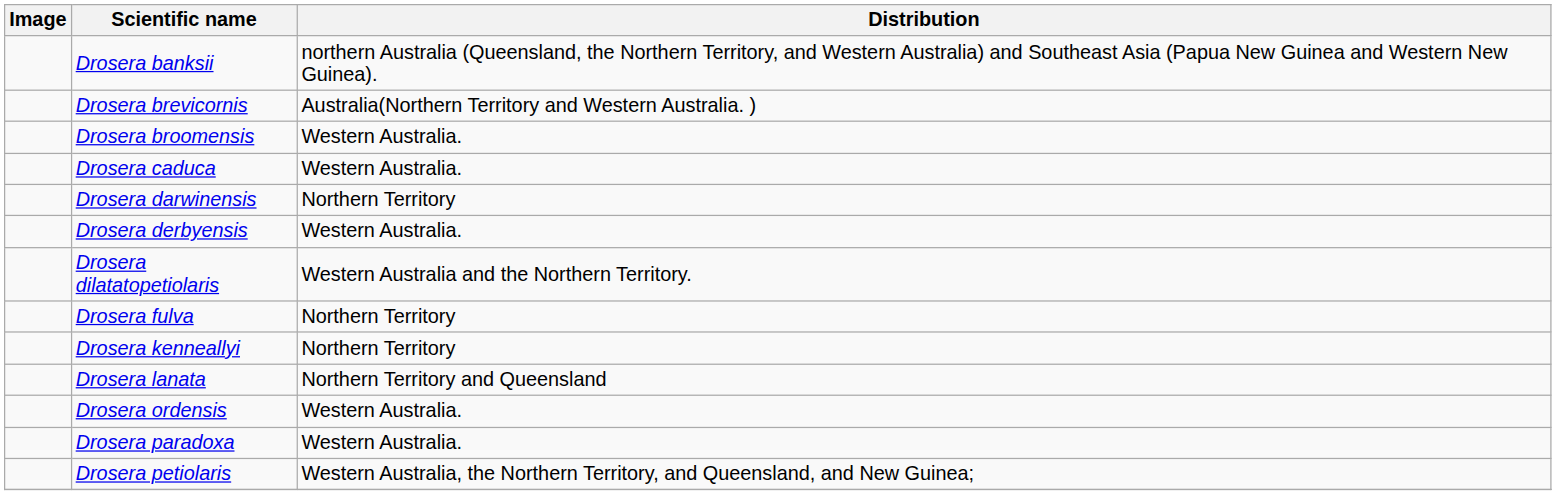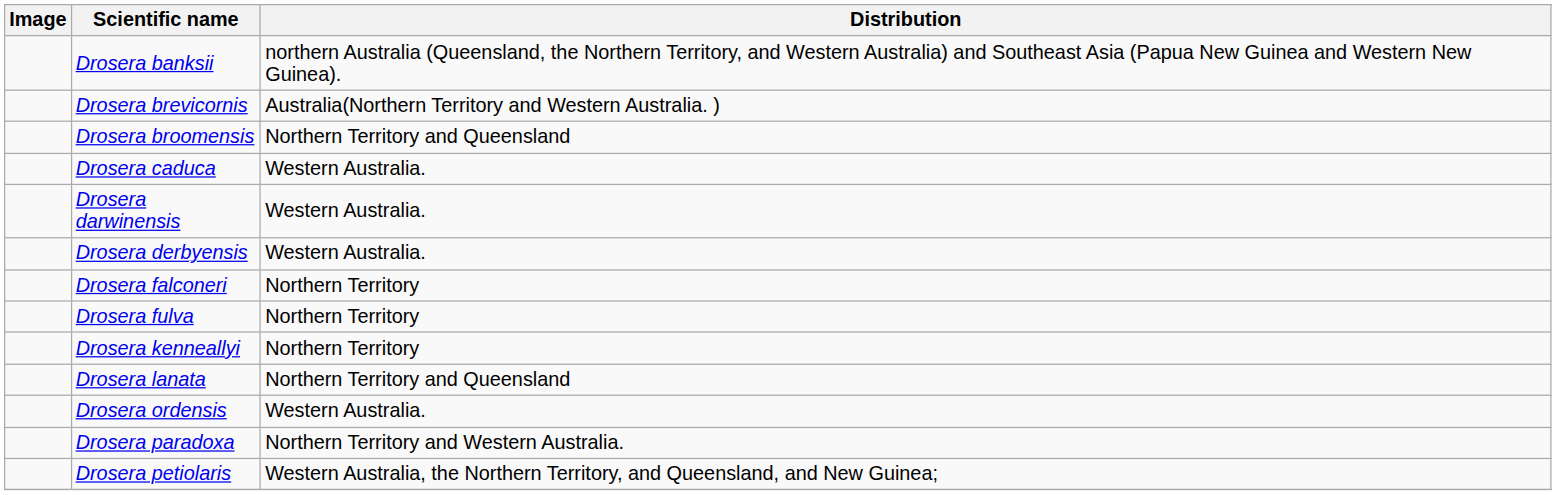Drosera broomensis | Distribution: Western Australia. -> Northern Territory and Queensland
Drosera darwinensis | Distribution: Northern Territory -> Western Australia.
- row: Drosera dilatatopetiolaris | Western Australia and the Northern Territory.
+ row: Drosera falconeri | Northern Territory
Drosera paradoxa | Distribution: Western Australia. -> Northern Territory and Western Australia.
